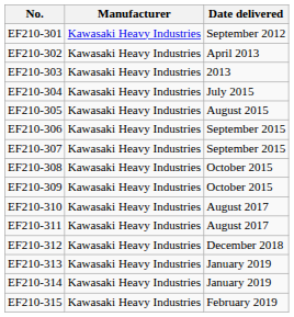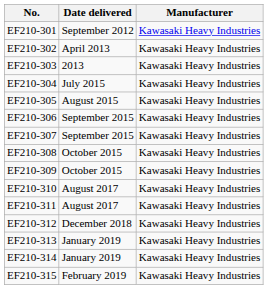columns swapped: Manufacturer <-> Date delivered
